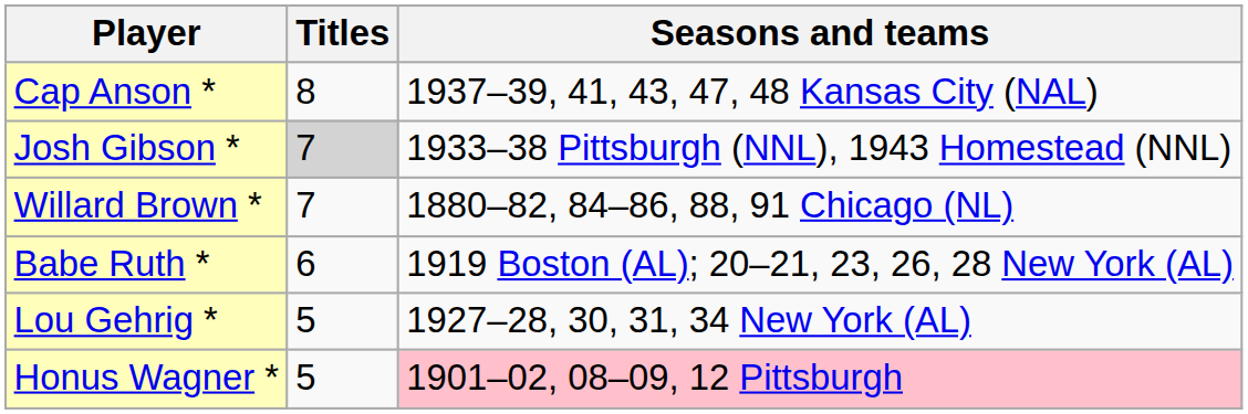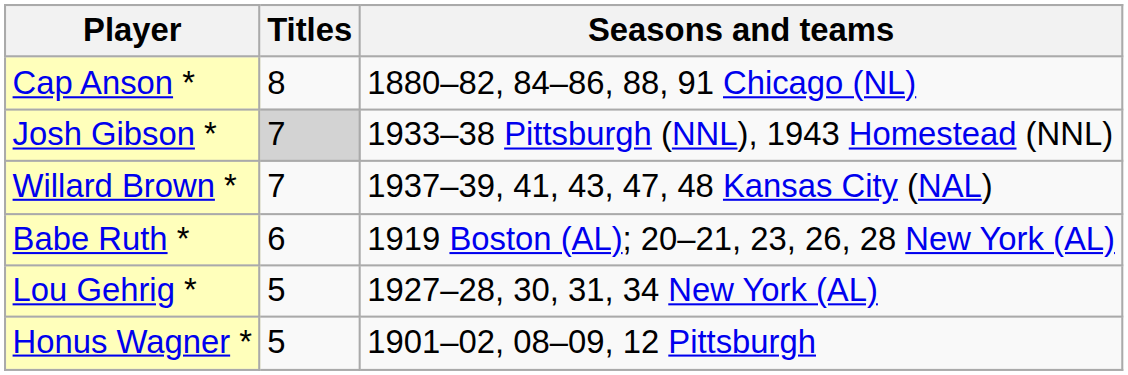Cap Anson * | Seasons and teams: 1937–39, 41, 43, 47, 48 Kansas City (NAL) -> 1880–82, 84–86, 88, 91 Chicago (NL)
Willard Brown * | Seasons and teams: 1880–82, 84–86, 88, 91 Chicago (NL) -> 1937–39, 41, 43, 47, 48 Kansas City (NAL)
Honus Wagner * | Seasons and teams: pink background -> no background
